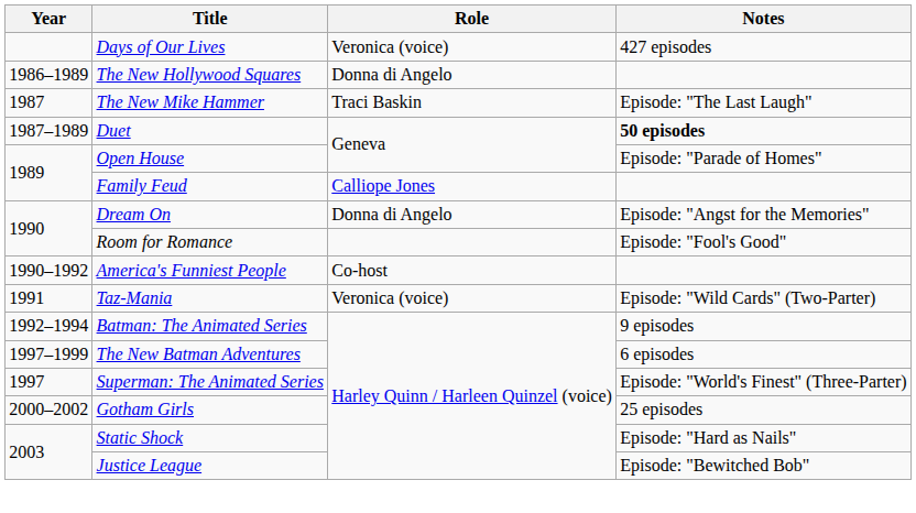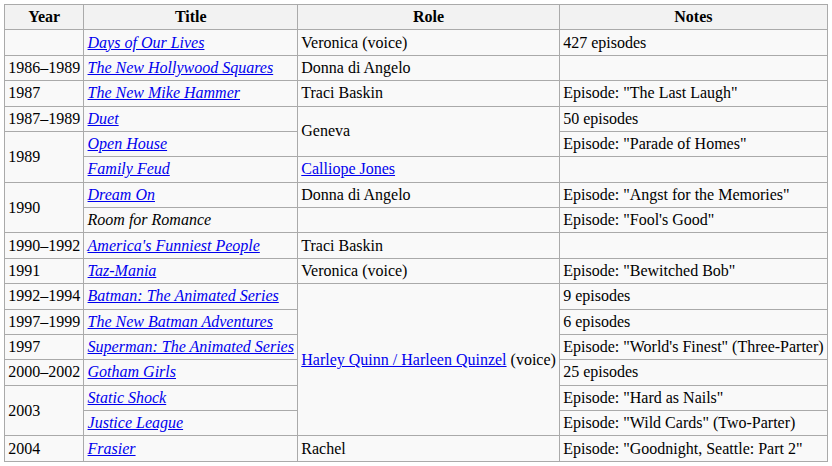Duet | Notes: bold -> normal
America's Funniest People | Role: Co-host -> Traci Baskin
Taz-Mania | Notes: Episode: "Wild Cards" (Two-Parter) -> Episode: "Bewitched Bob"
Justice League | Notes: Episode: "Bewitched Bob" -> Episode: "Wild Cards" (Two-Parter)
+ row: 2004 | Frasier | Rachel | Episode: "Goodnight, Seattle: Part 2"
